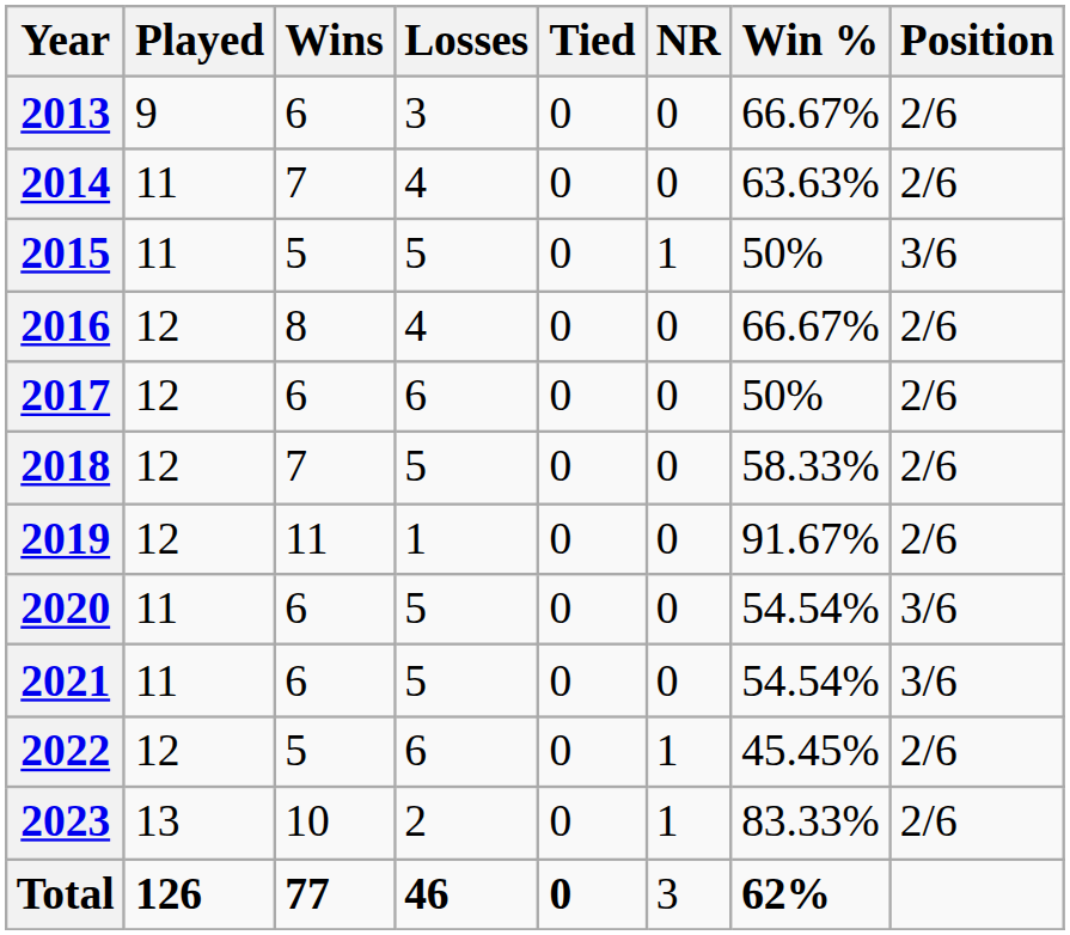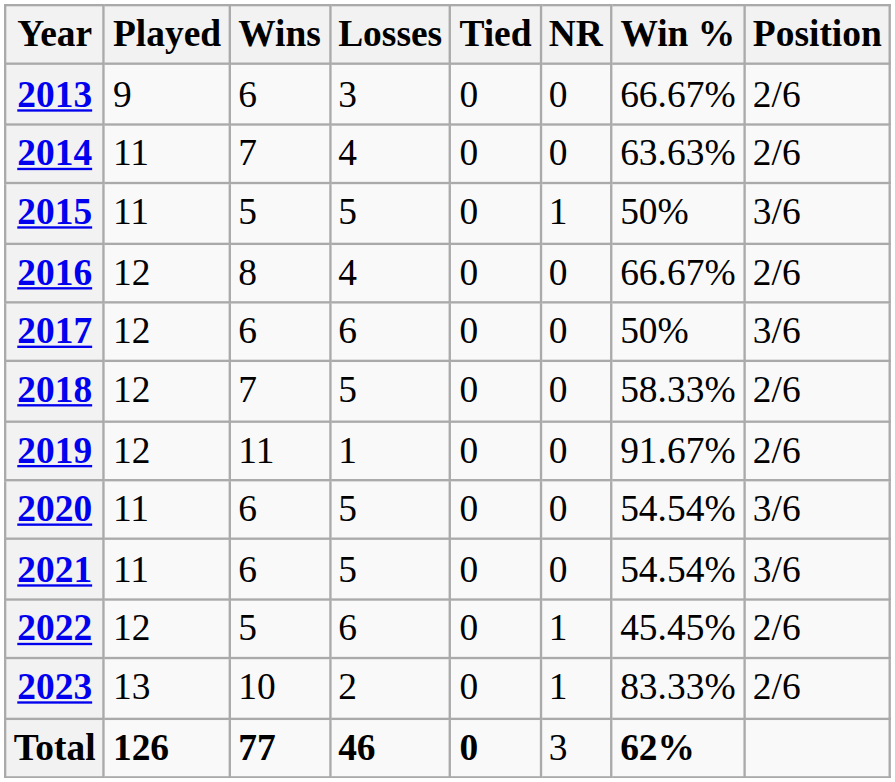2017 | Position: 2/6 -> 3/6
